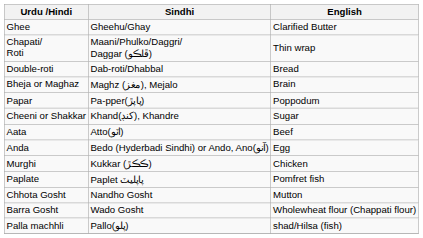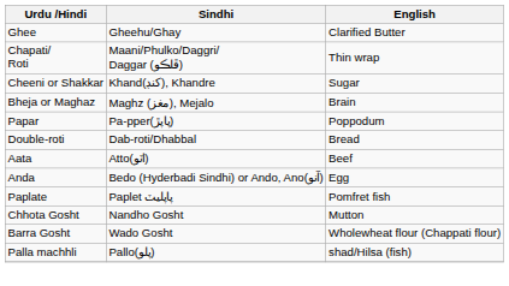rows swapped: Cheeni or Shakkar <-> Double-roti
- row: Murghi | Kukkar (ڪڪڙ) | Chicken
